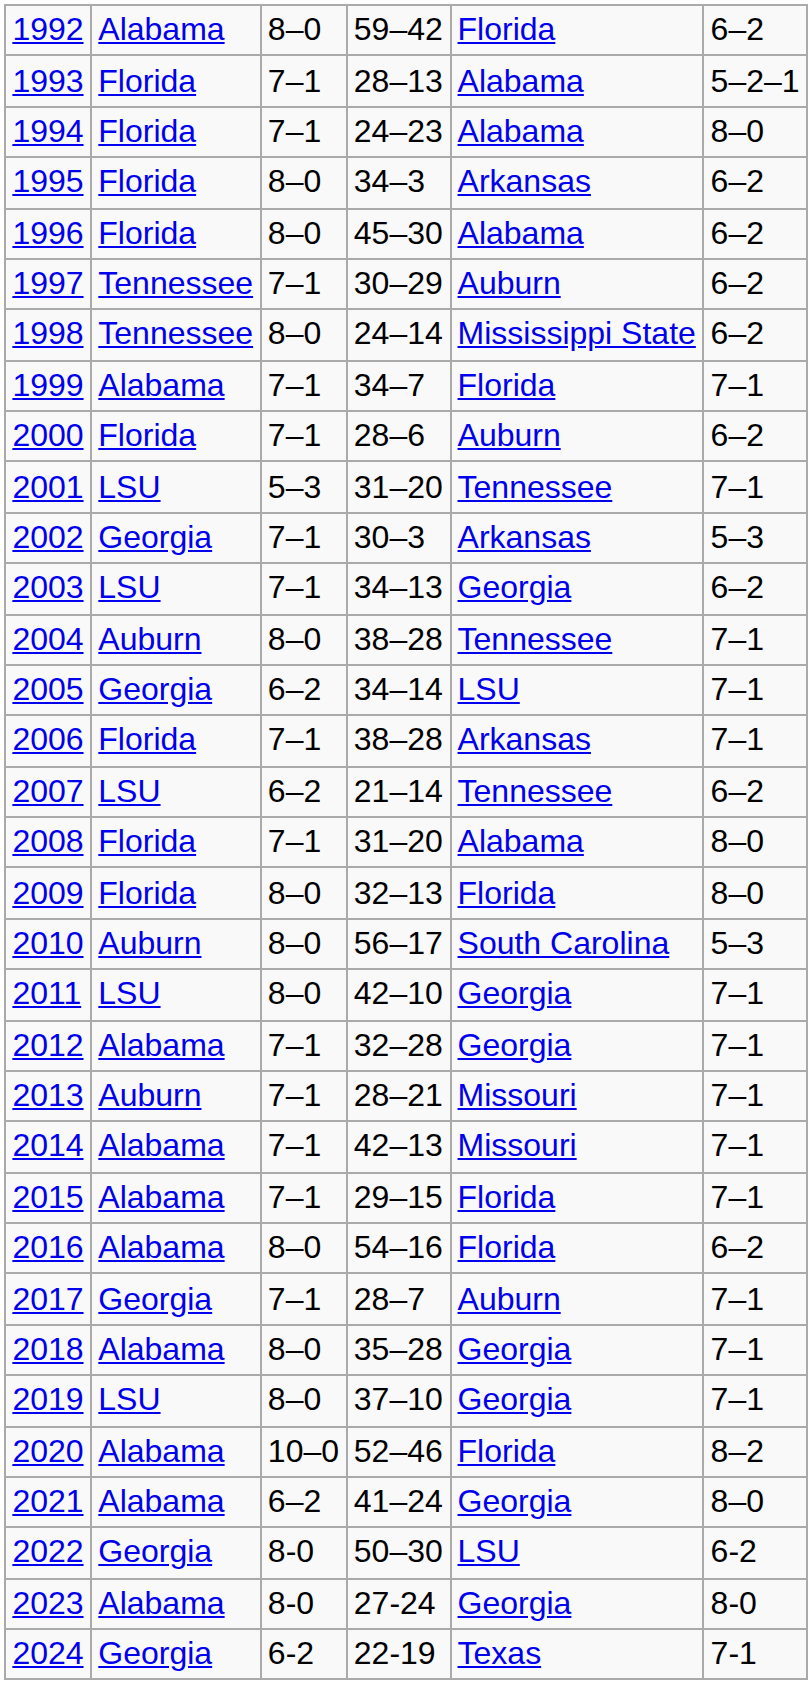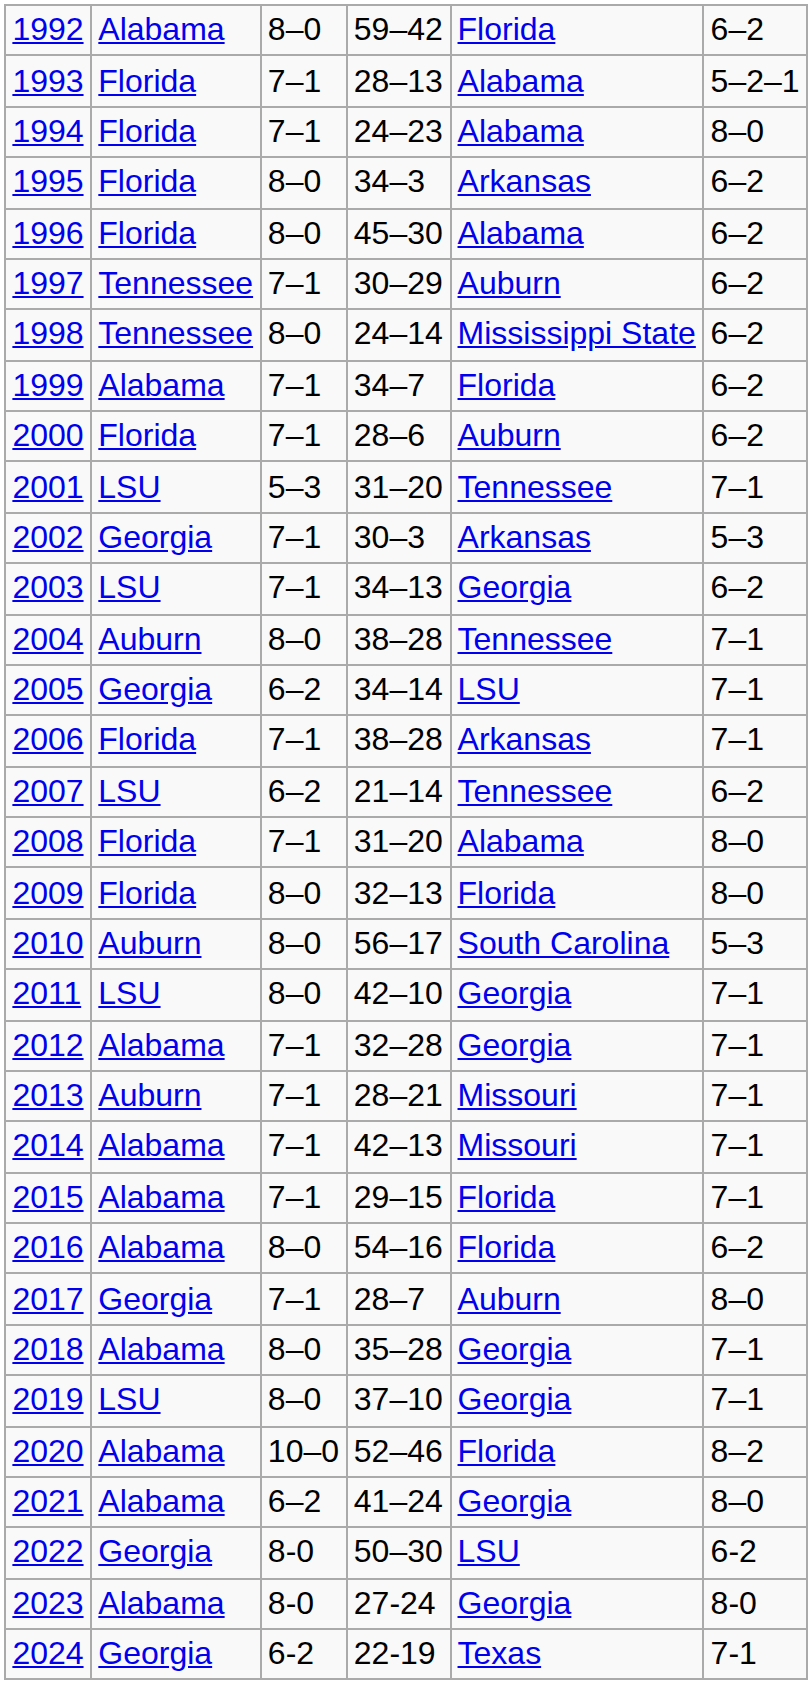1999 | column 6: 7–1 -> 6–2
2017 | column 6: 7–1 -> 8–0
